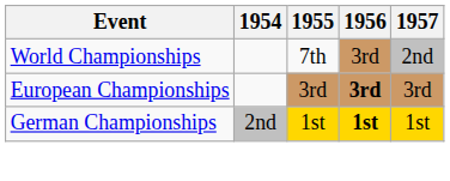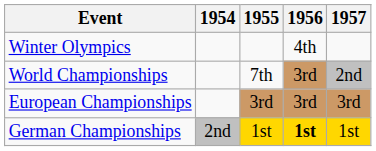+ row: Winter Olympics | 4th
European Championships | 1956: bold -> normal
